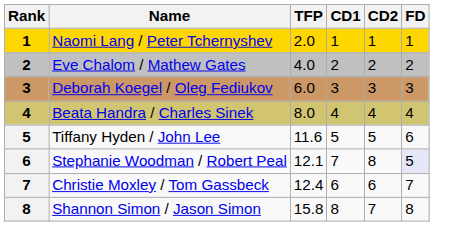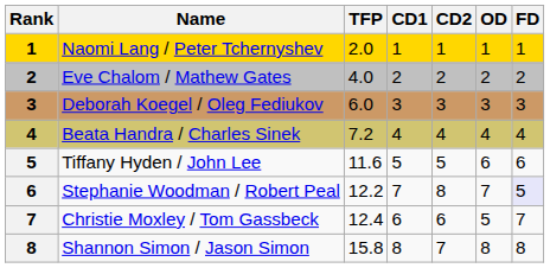+ column: OD | 1 | 2 | 3 | 4 | 6 | 7 | 5 | 8
Beata Handra / Charles Sinek | TFP: 8.0 -> 7.2
Stephanie Woodman / Robert Peal | TFP: 12.1 -> 12.2
